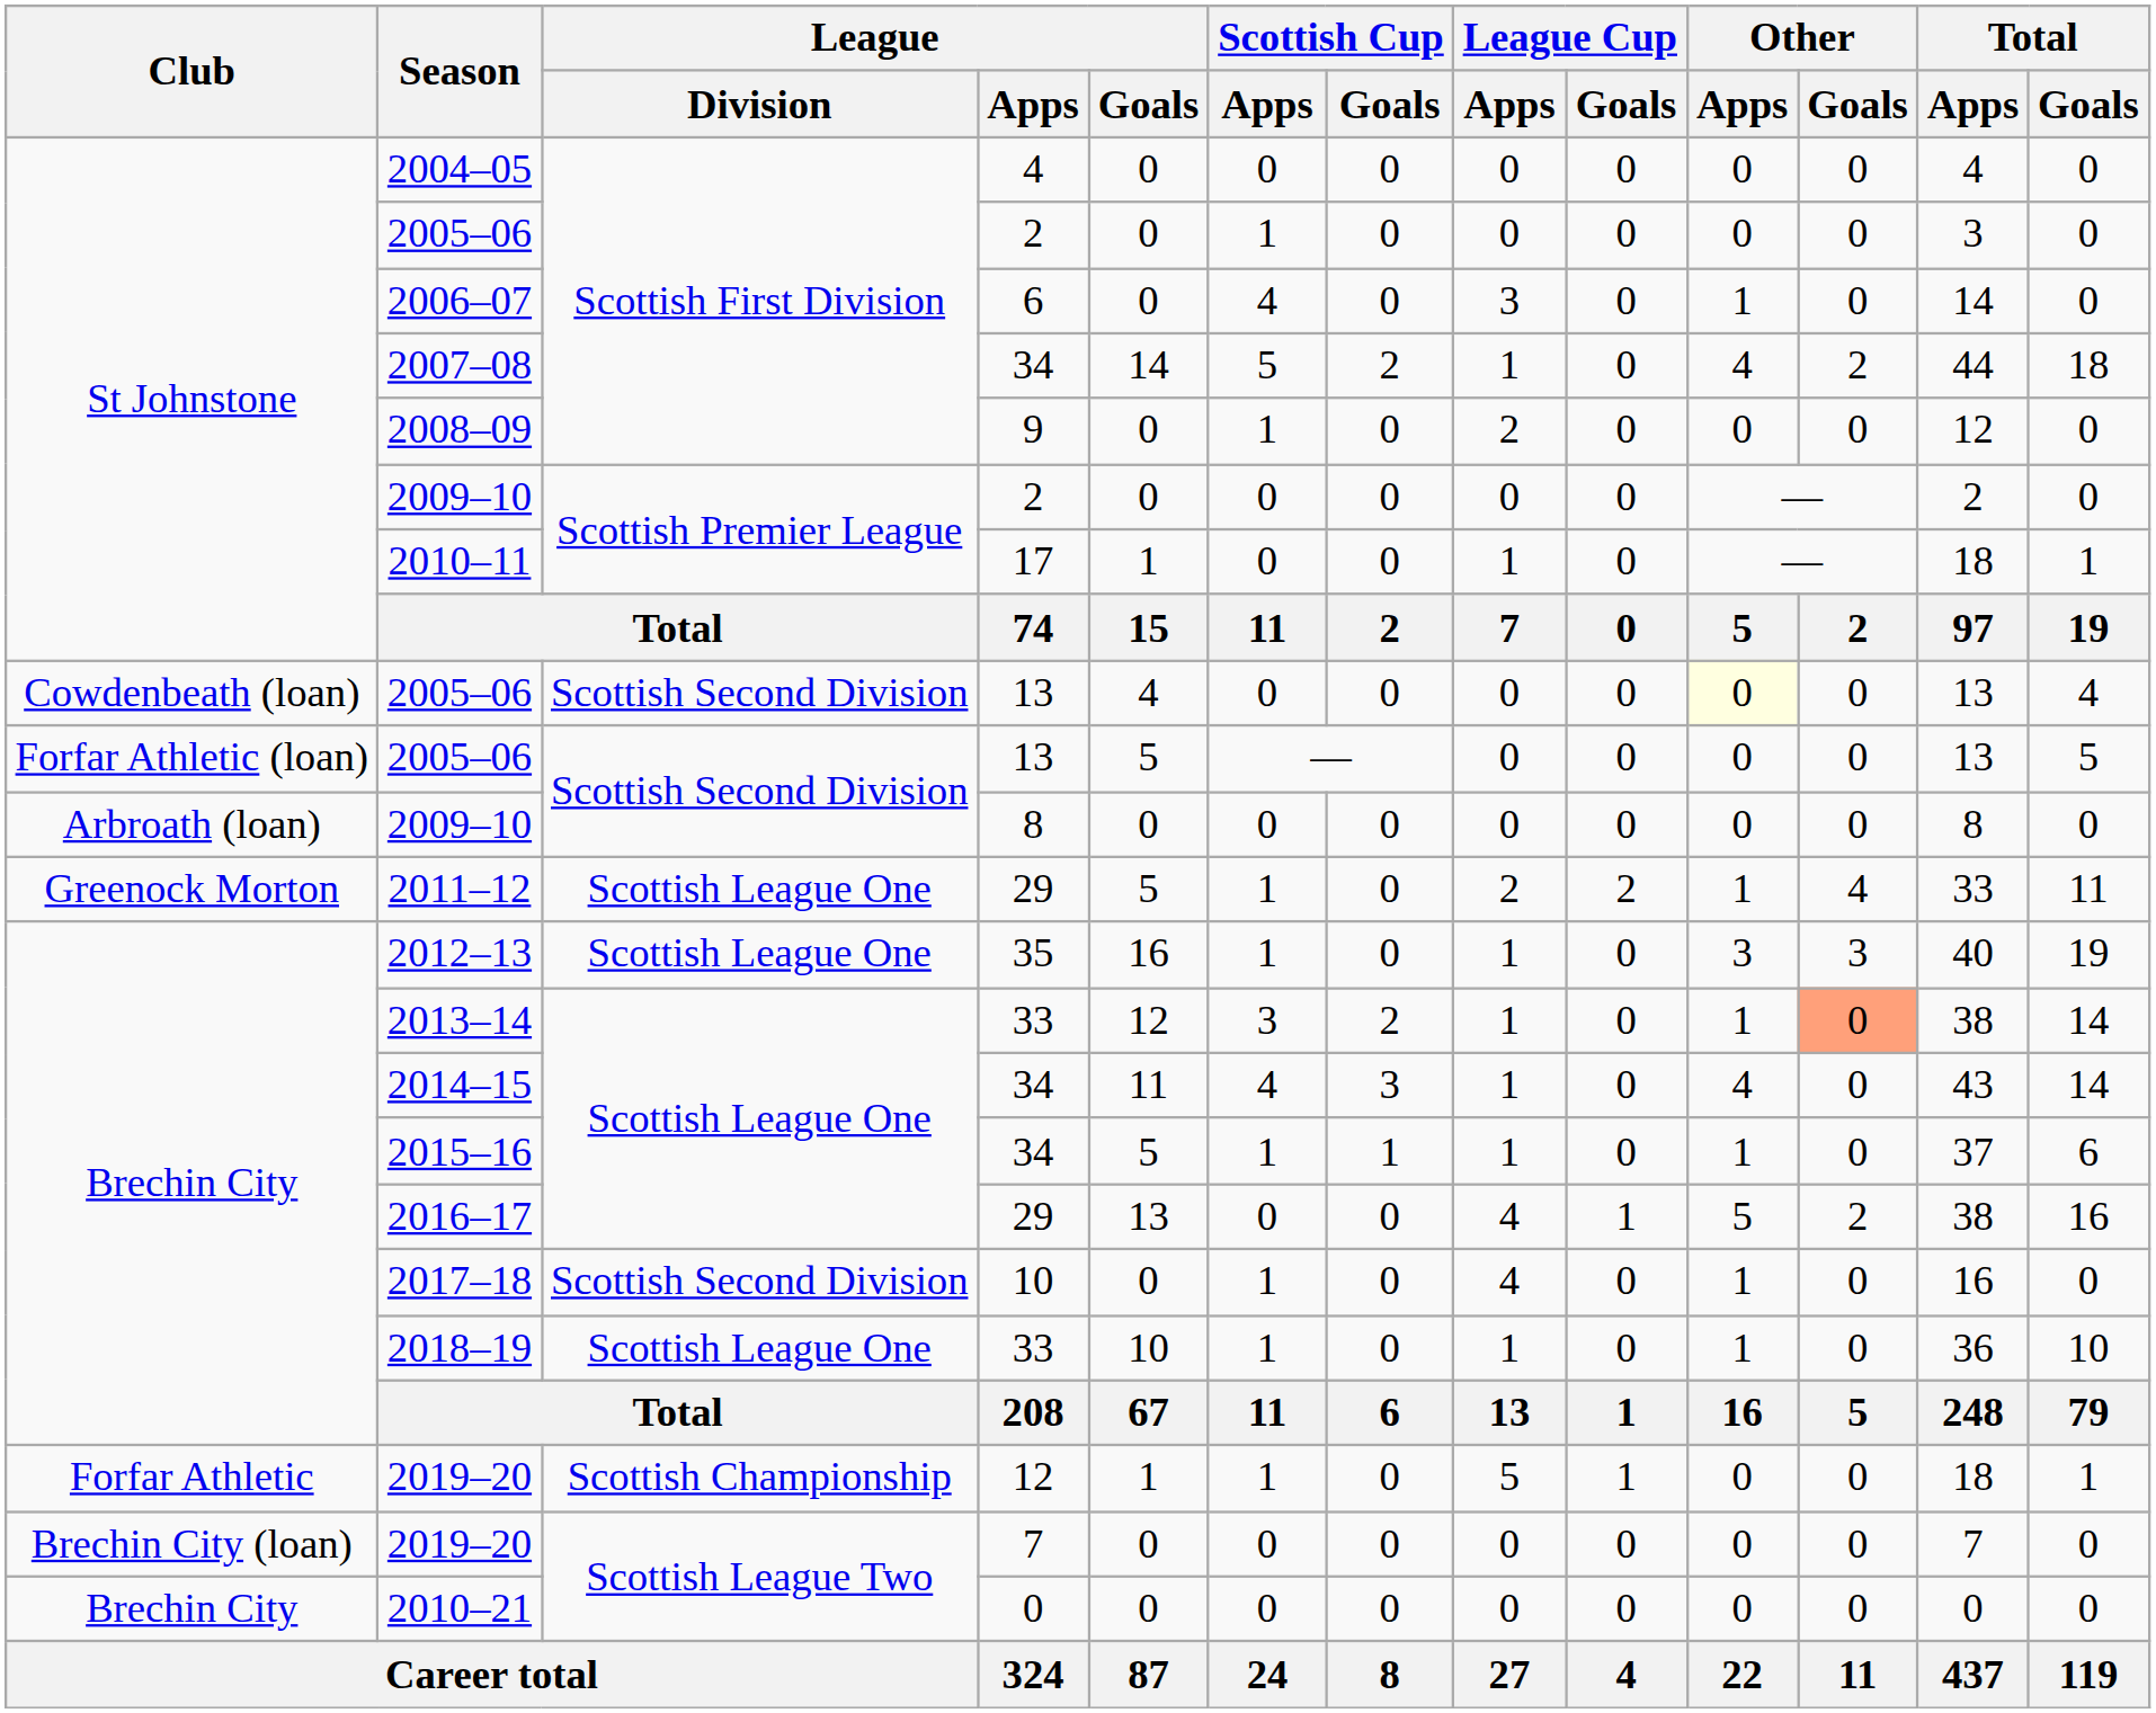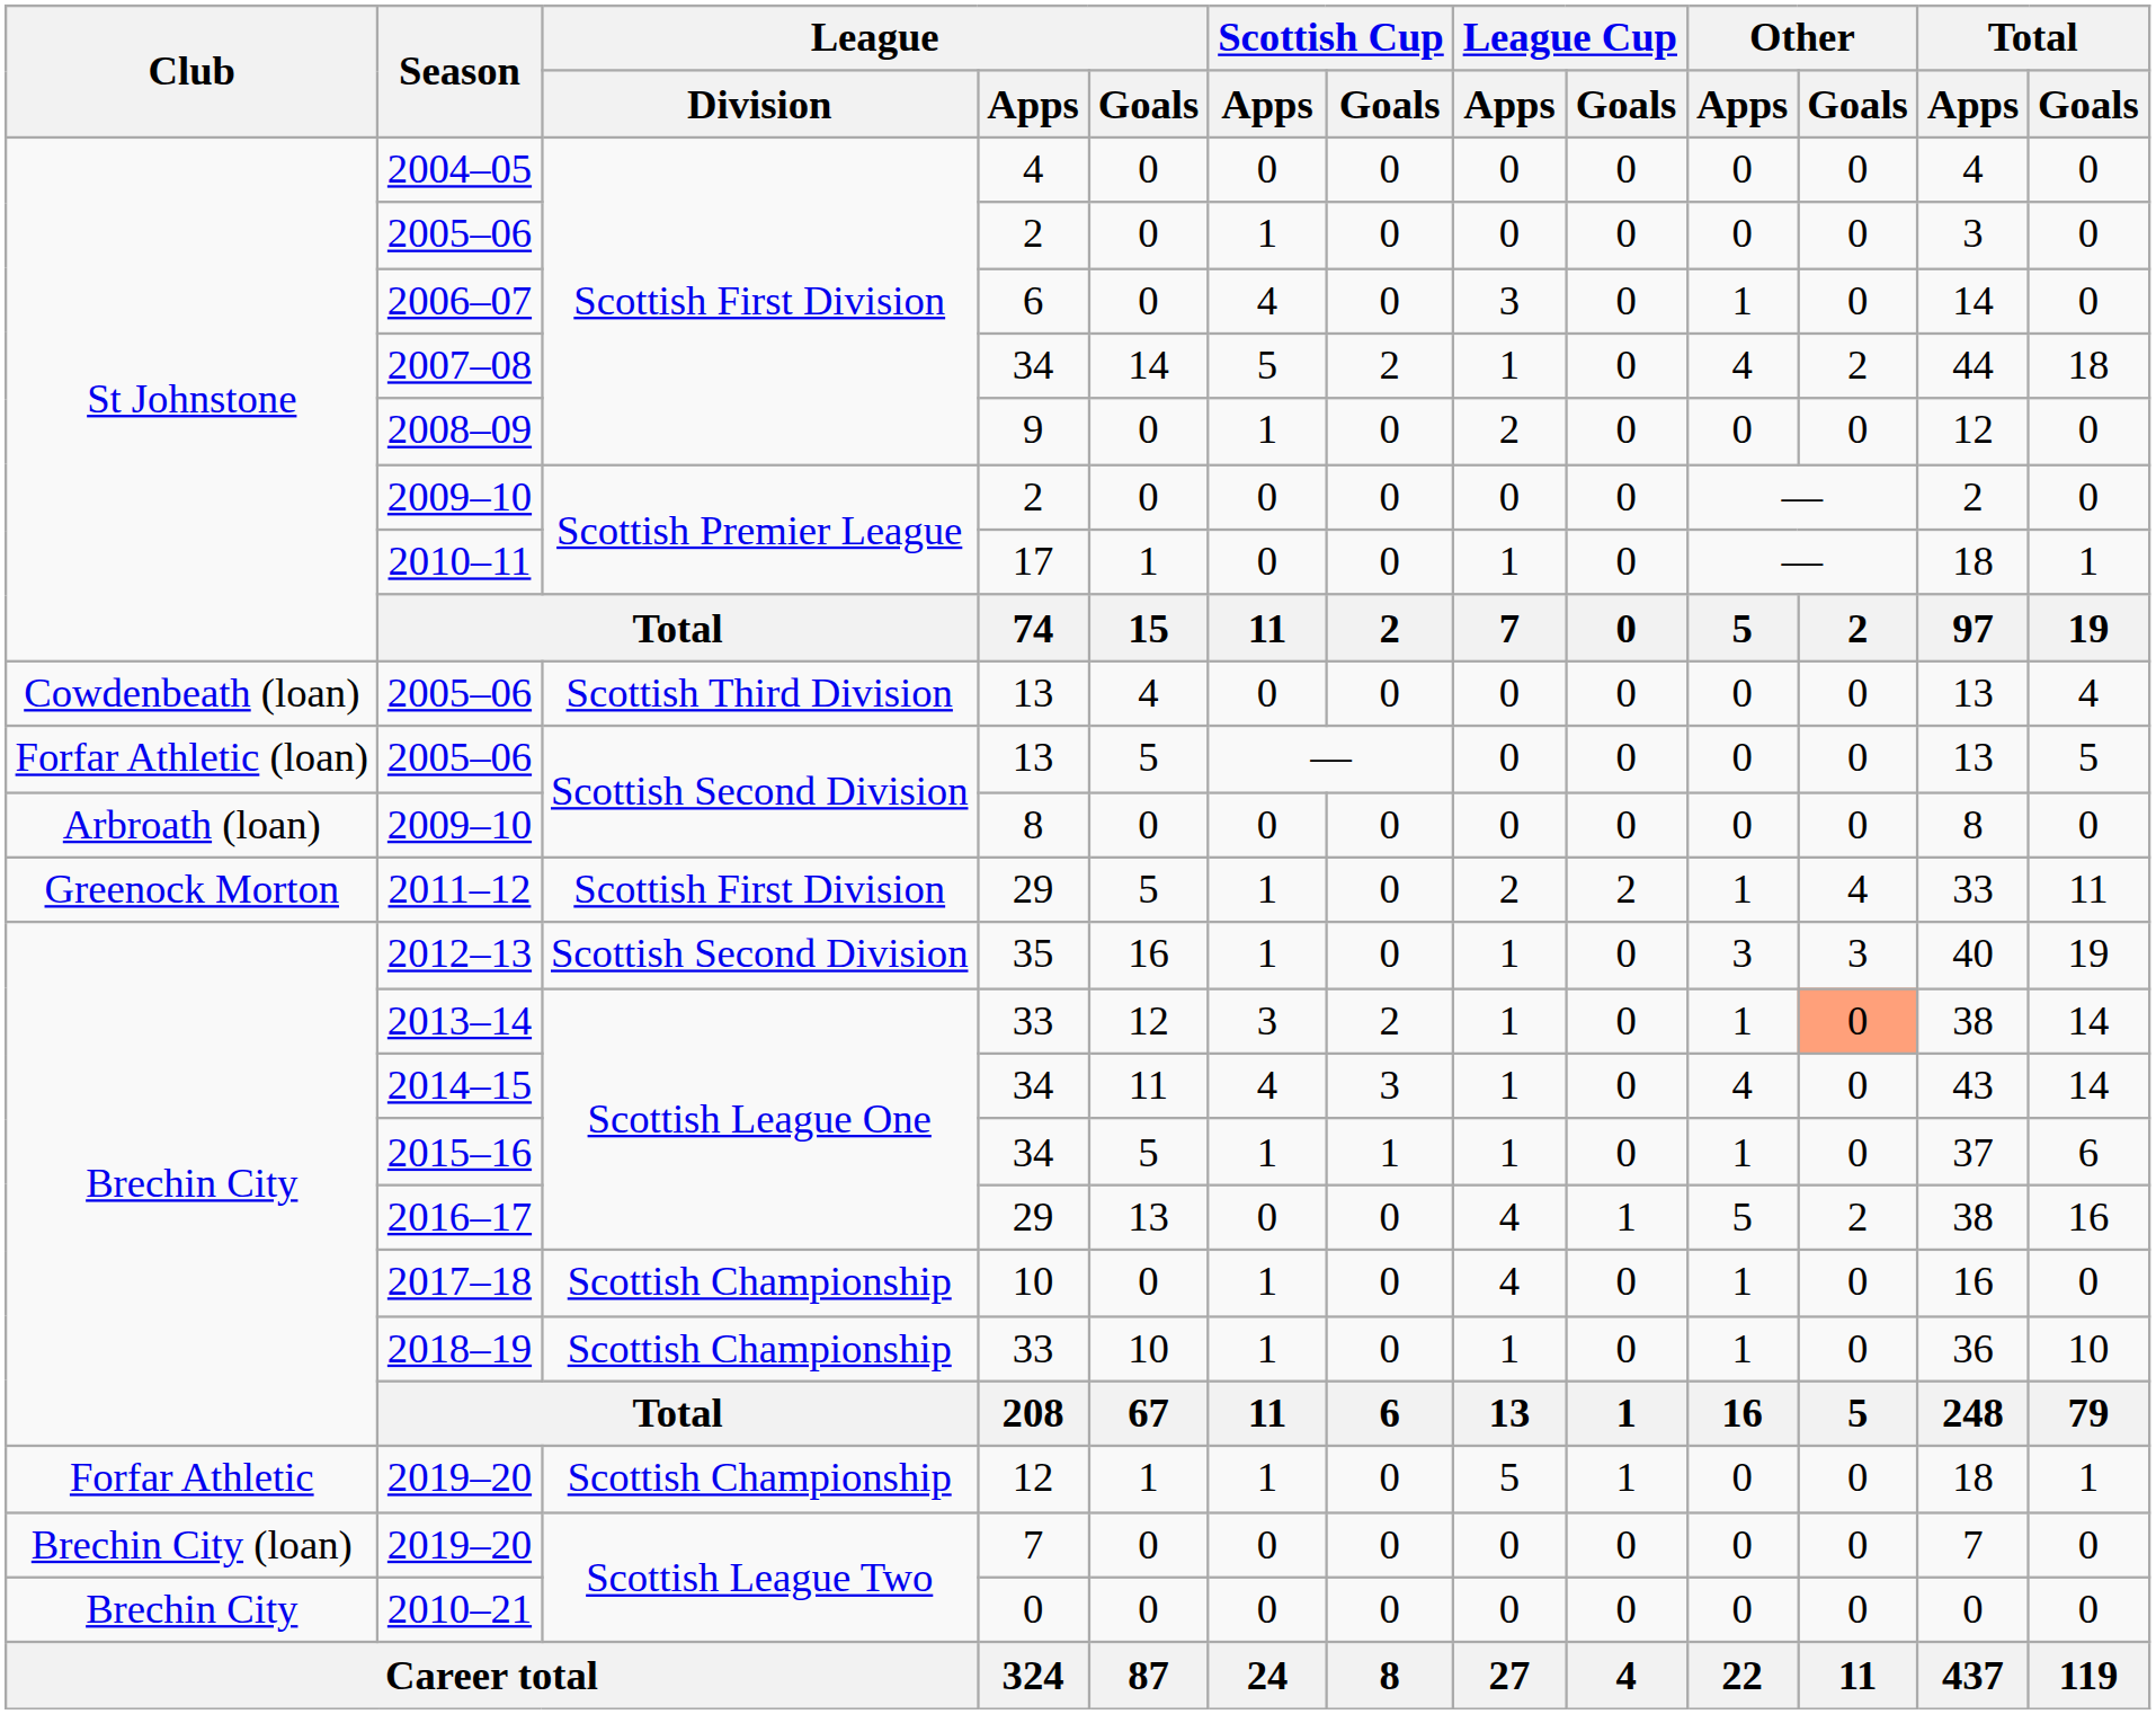Cowdenbeath (loan) / 2005–06 | League / Division: Scottish Second Division -> Scottish Third Division
Cowdenbeath (loan) / 2005–06 | Other / Apps: lightyellow background -> no background
2011–12 | League / Division: Scottish League One -> Scottish First Division
2012–13 | League / Division: Scottish League One -> Scottish Second Division
2017–18 | League / Division: Scottish Second Division -> Scottish Championship
2018–19 | League / Division: Scottish League One -> Scottish Championship
